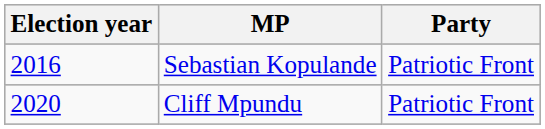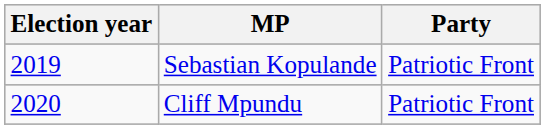Sebastian Kopulande | Election year: 2016 -> 2019
